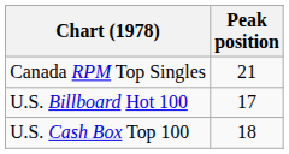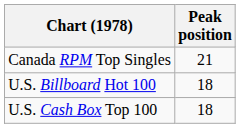U.S. Billboard Hot 100 | Peak position: 17 -> 18
